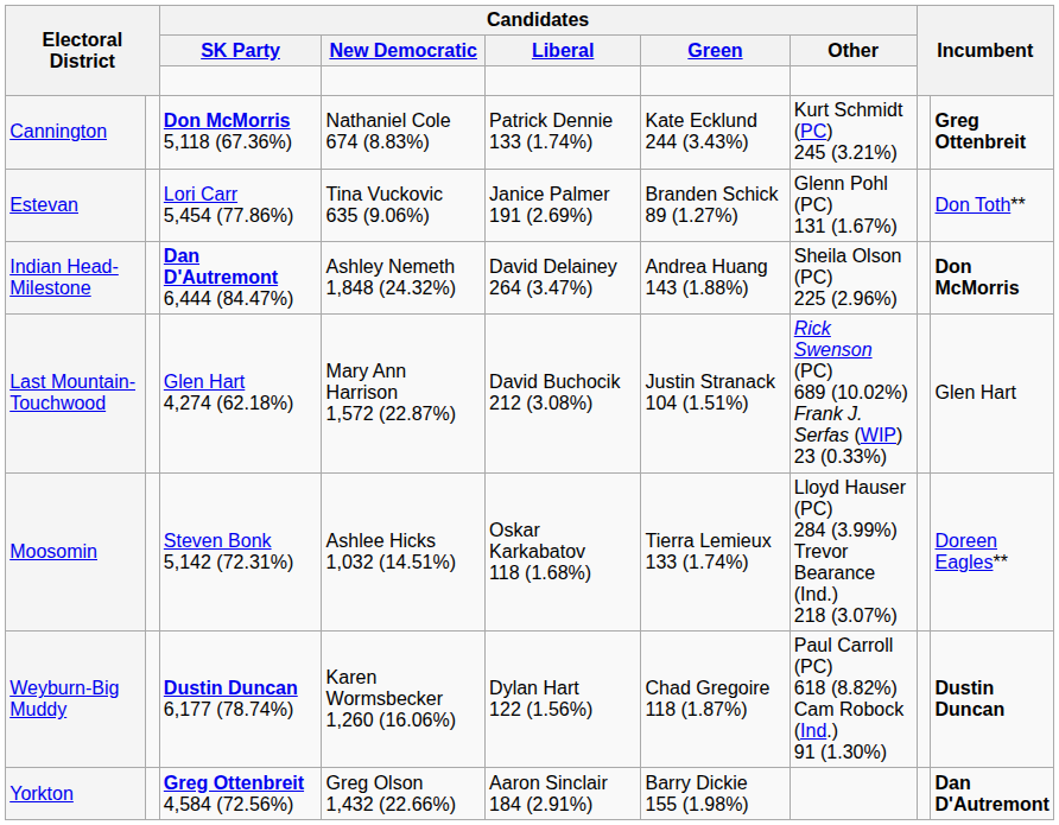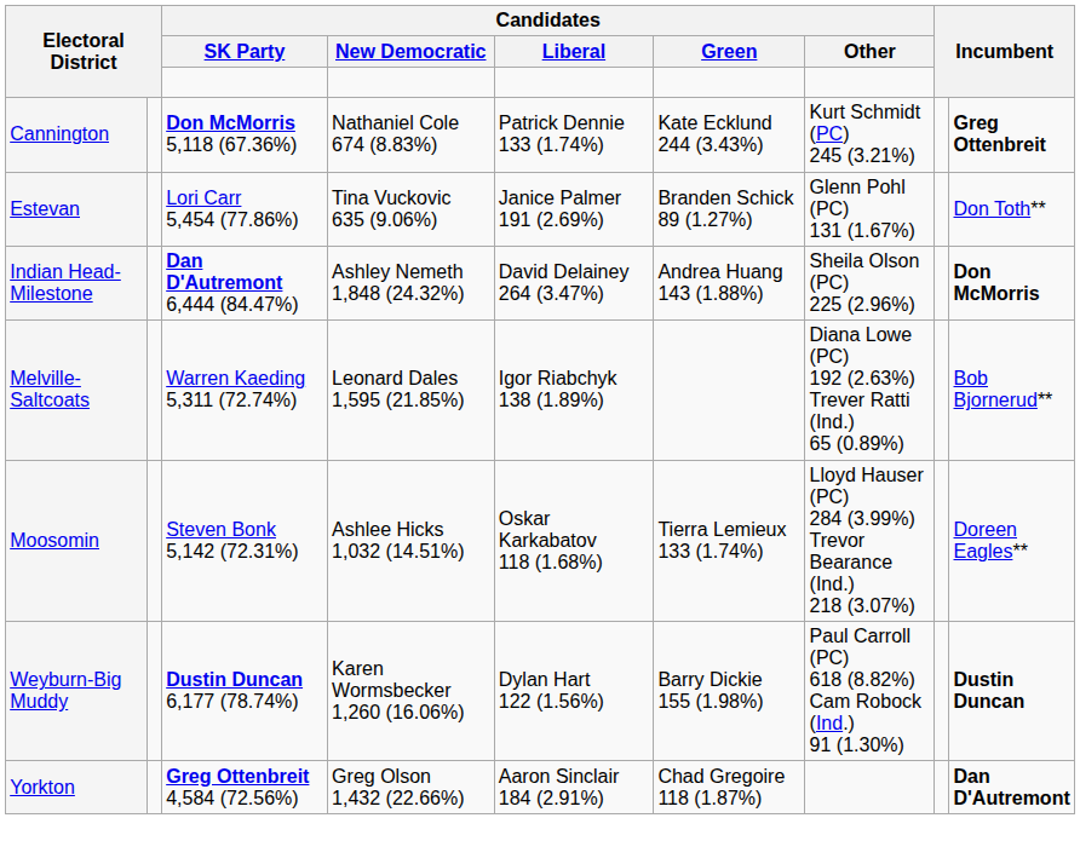- row: Last Mountain-Touchwood | Glen Hart 4,274 (62.18%) | Mary Ann Harrison 1,572 (22.87%) | David Buchocik 212 (3.08%) | Justin Stranack 104 (1.51%) | Rick Swenson (PC) 689 (10.02%) Frank J. Serfas (WIP) 23 (0.33%) | Glen Hart
+ row: Melville-Saltcoats | Warren Kaeding 5,311 (72.74%) | Leonard Dales 1,595 (21.85%) | Igor Riabchyk 138 (1.89%) | Diana Lowe (PC) 192 (2.63%) Trever Ratti (Ind.) 65 (0.89%) | Bob Bjornerud**
Weyburn-Big Muddy | Candidates / Green: Chad Gregoire 118 (1.87%) -> Barry Dickie 155 (1.98%)
Yorkton | Candidates / Green: Barry Dickie 155 (1.98%) -> Chad Gregoire 118 (1.87%)
